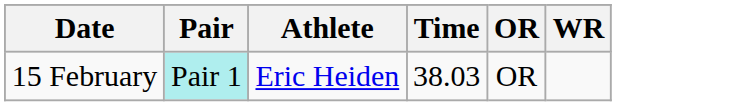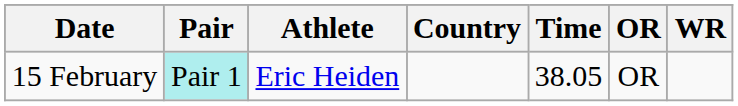+ column: Country
15 February | Time: 38.03 -> 38.05
